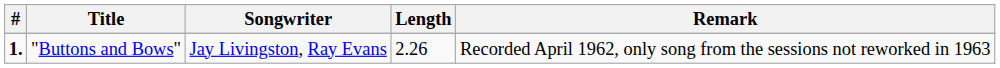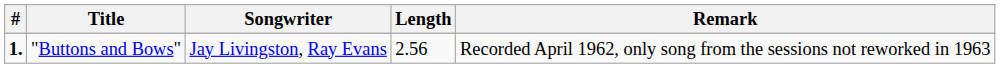"Buttons and Bows" | Length: 2.26 -> 2.56
